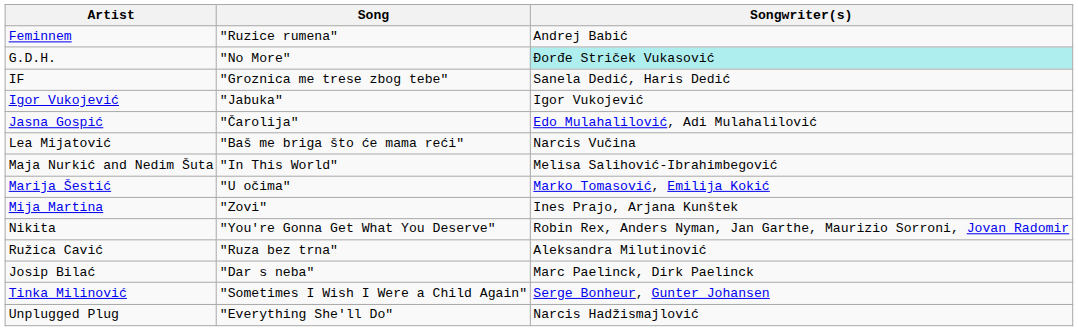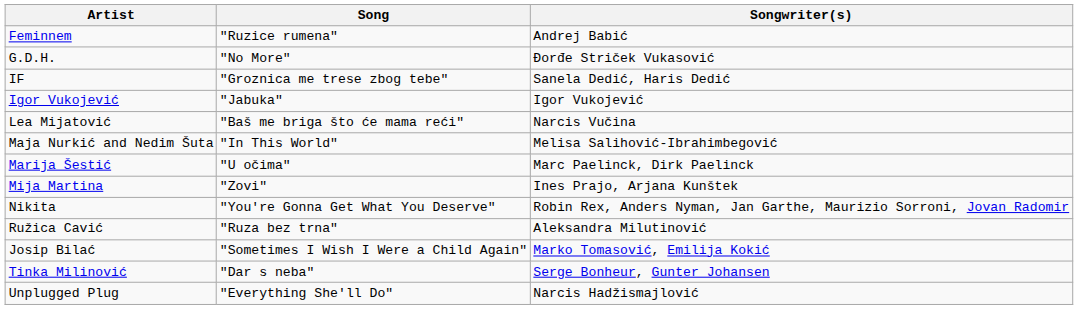G.D.H. | Songwriter(s): paleturquoise background -> no background
- row: Jasna Gospić | "Čarolija" | Edo Mulahalilović, Adi Mulahalilović
Marija Šestić | Songwriter(s): Marko Tomasović, Emilija Kokić -> Marc Paelinck, Dirk Paelinck
Josip Bilać | Song: "Dar s neba" -> "Sometimes I Wish I Were a Child Again"
Josip Bilać | Songwriter(s): Marc Paelinck, Dirk Paelinck -> Marko Tomasović, Emilija Kokić
Tinka Milinović | Song: "Sometimes I Wish I Were a Child Again" -> "Dar s neba"
